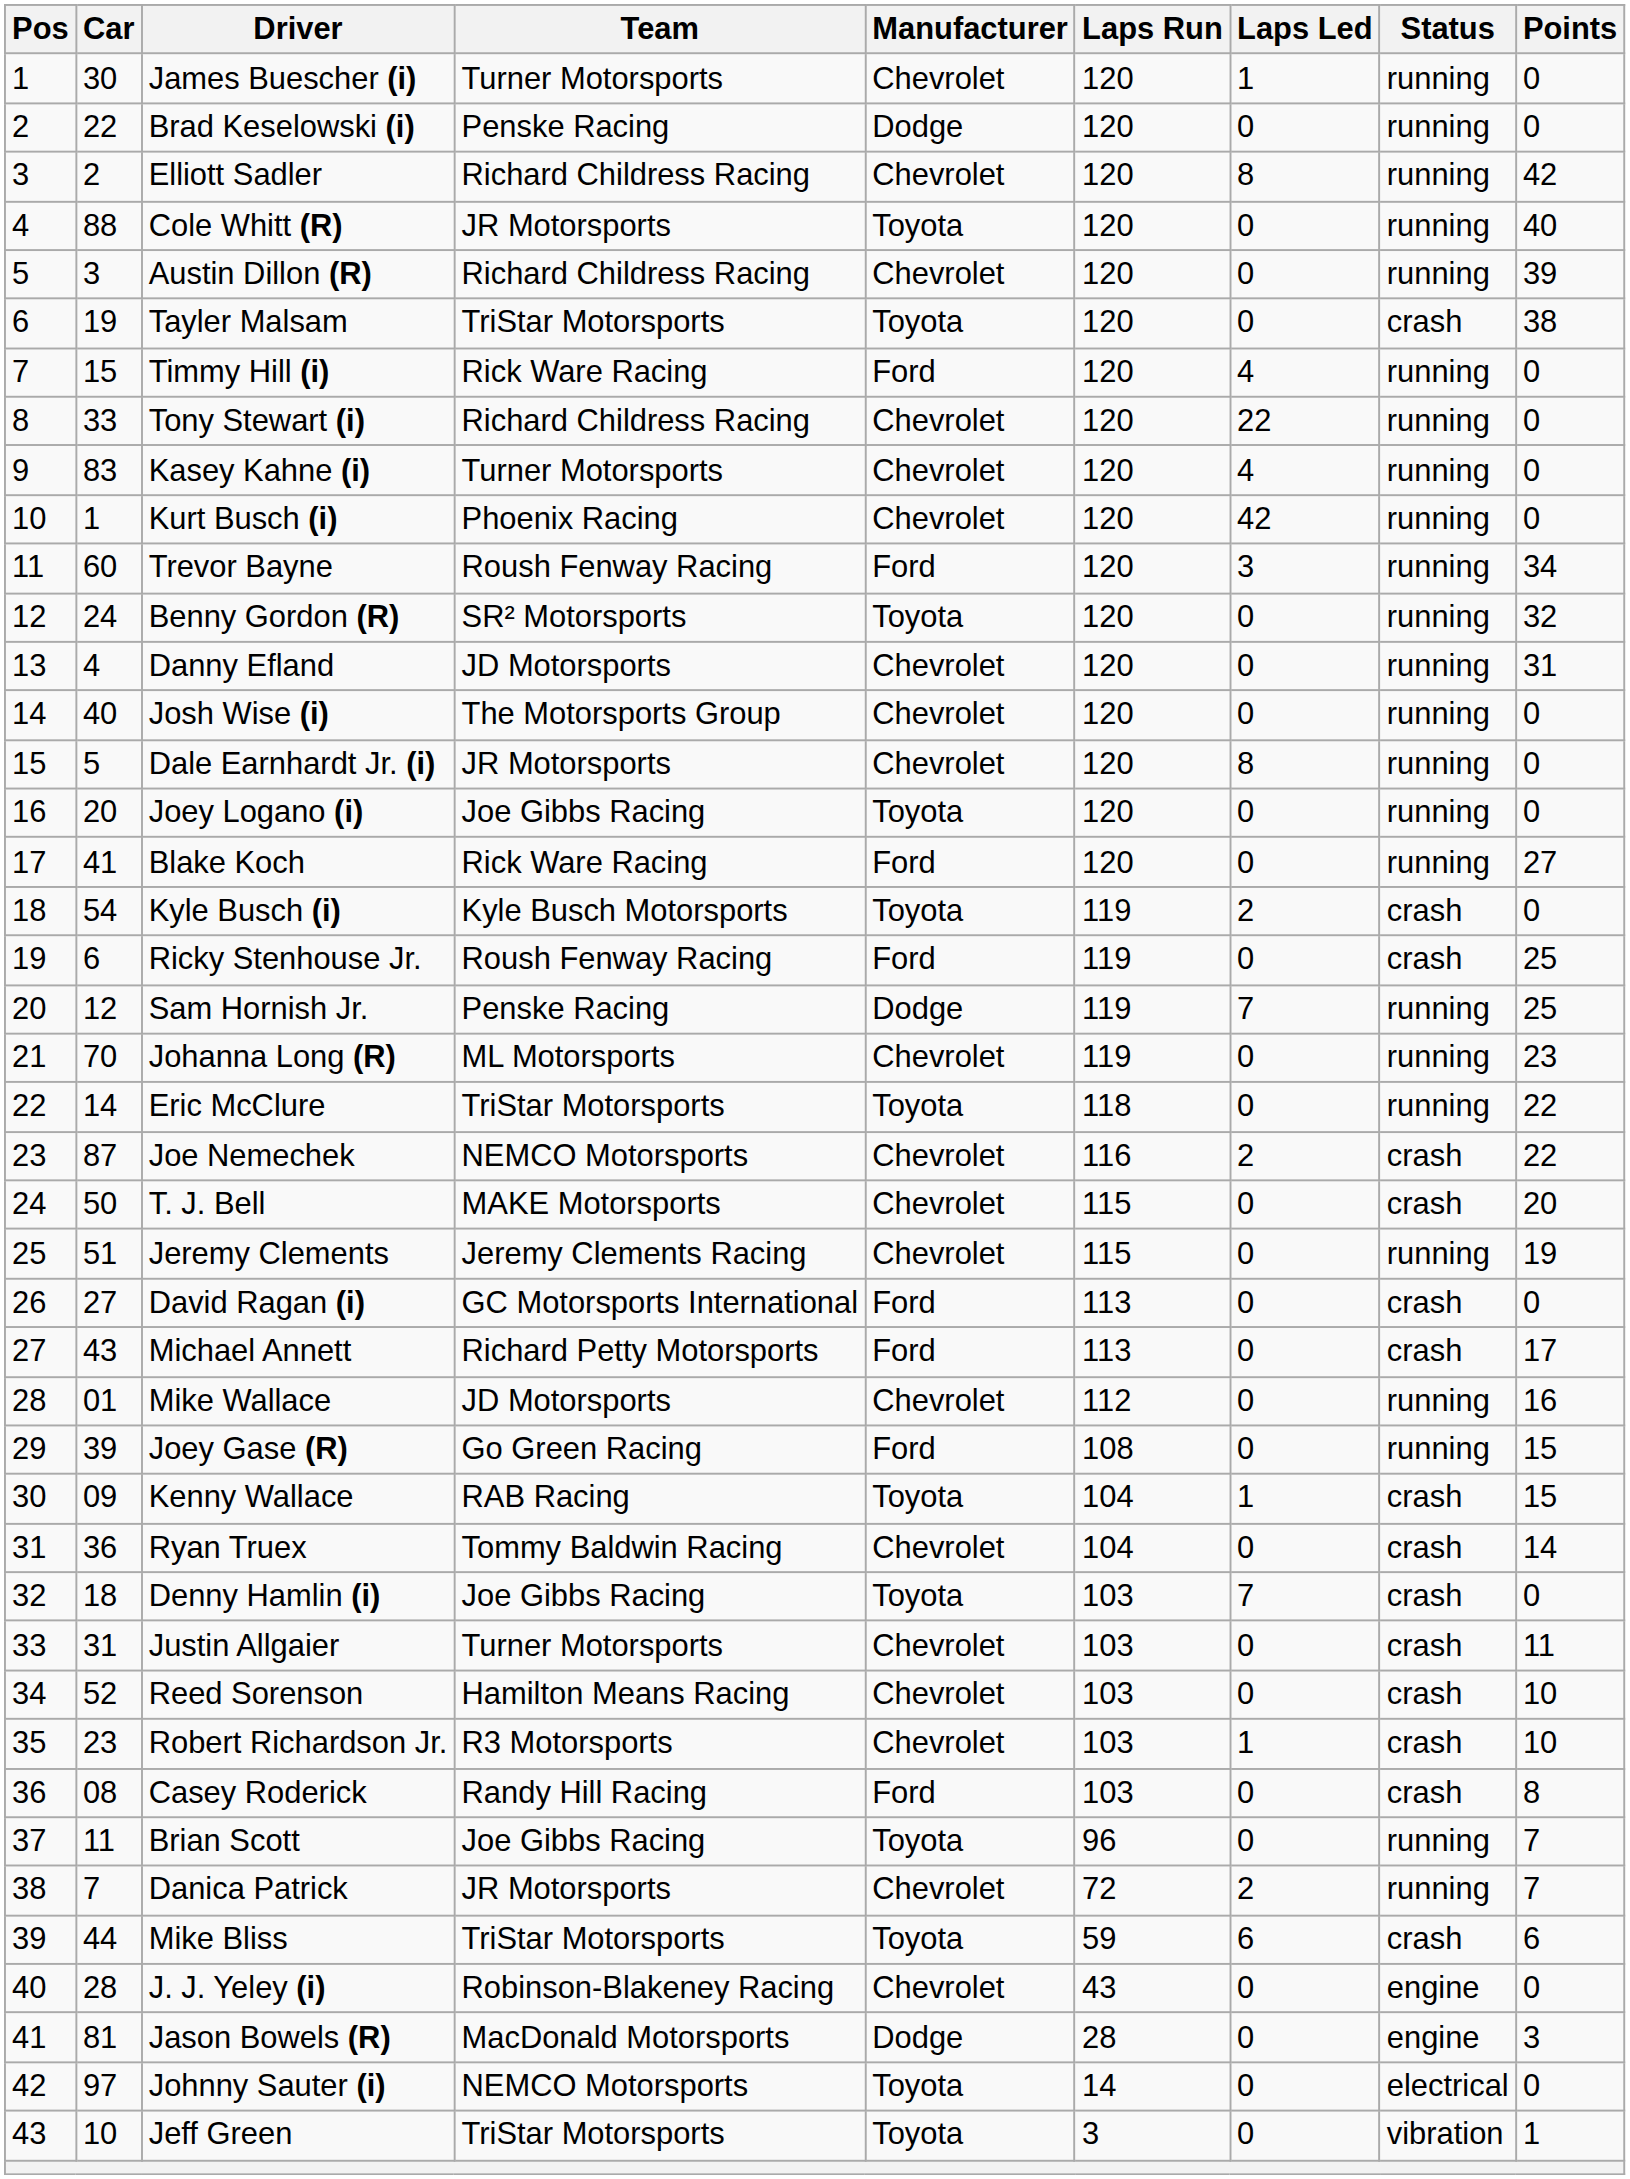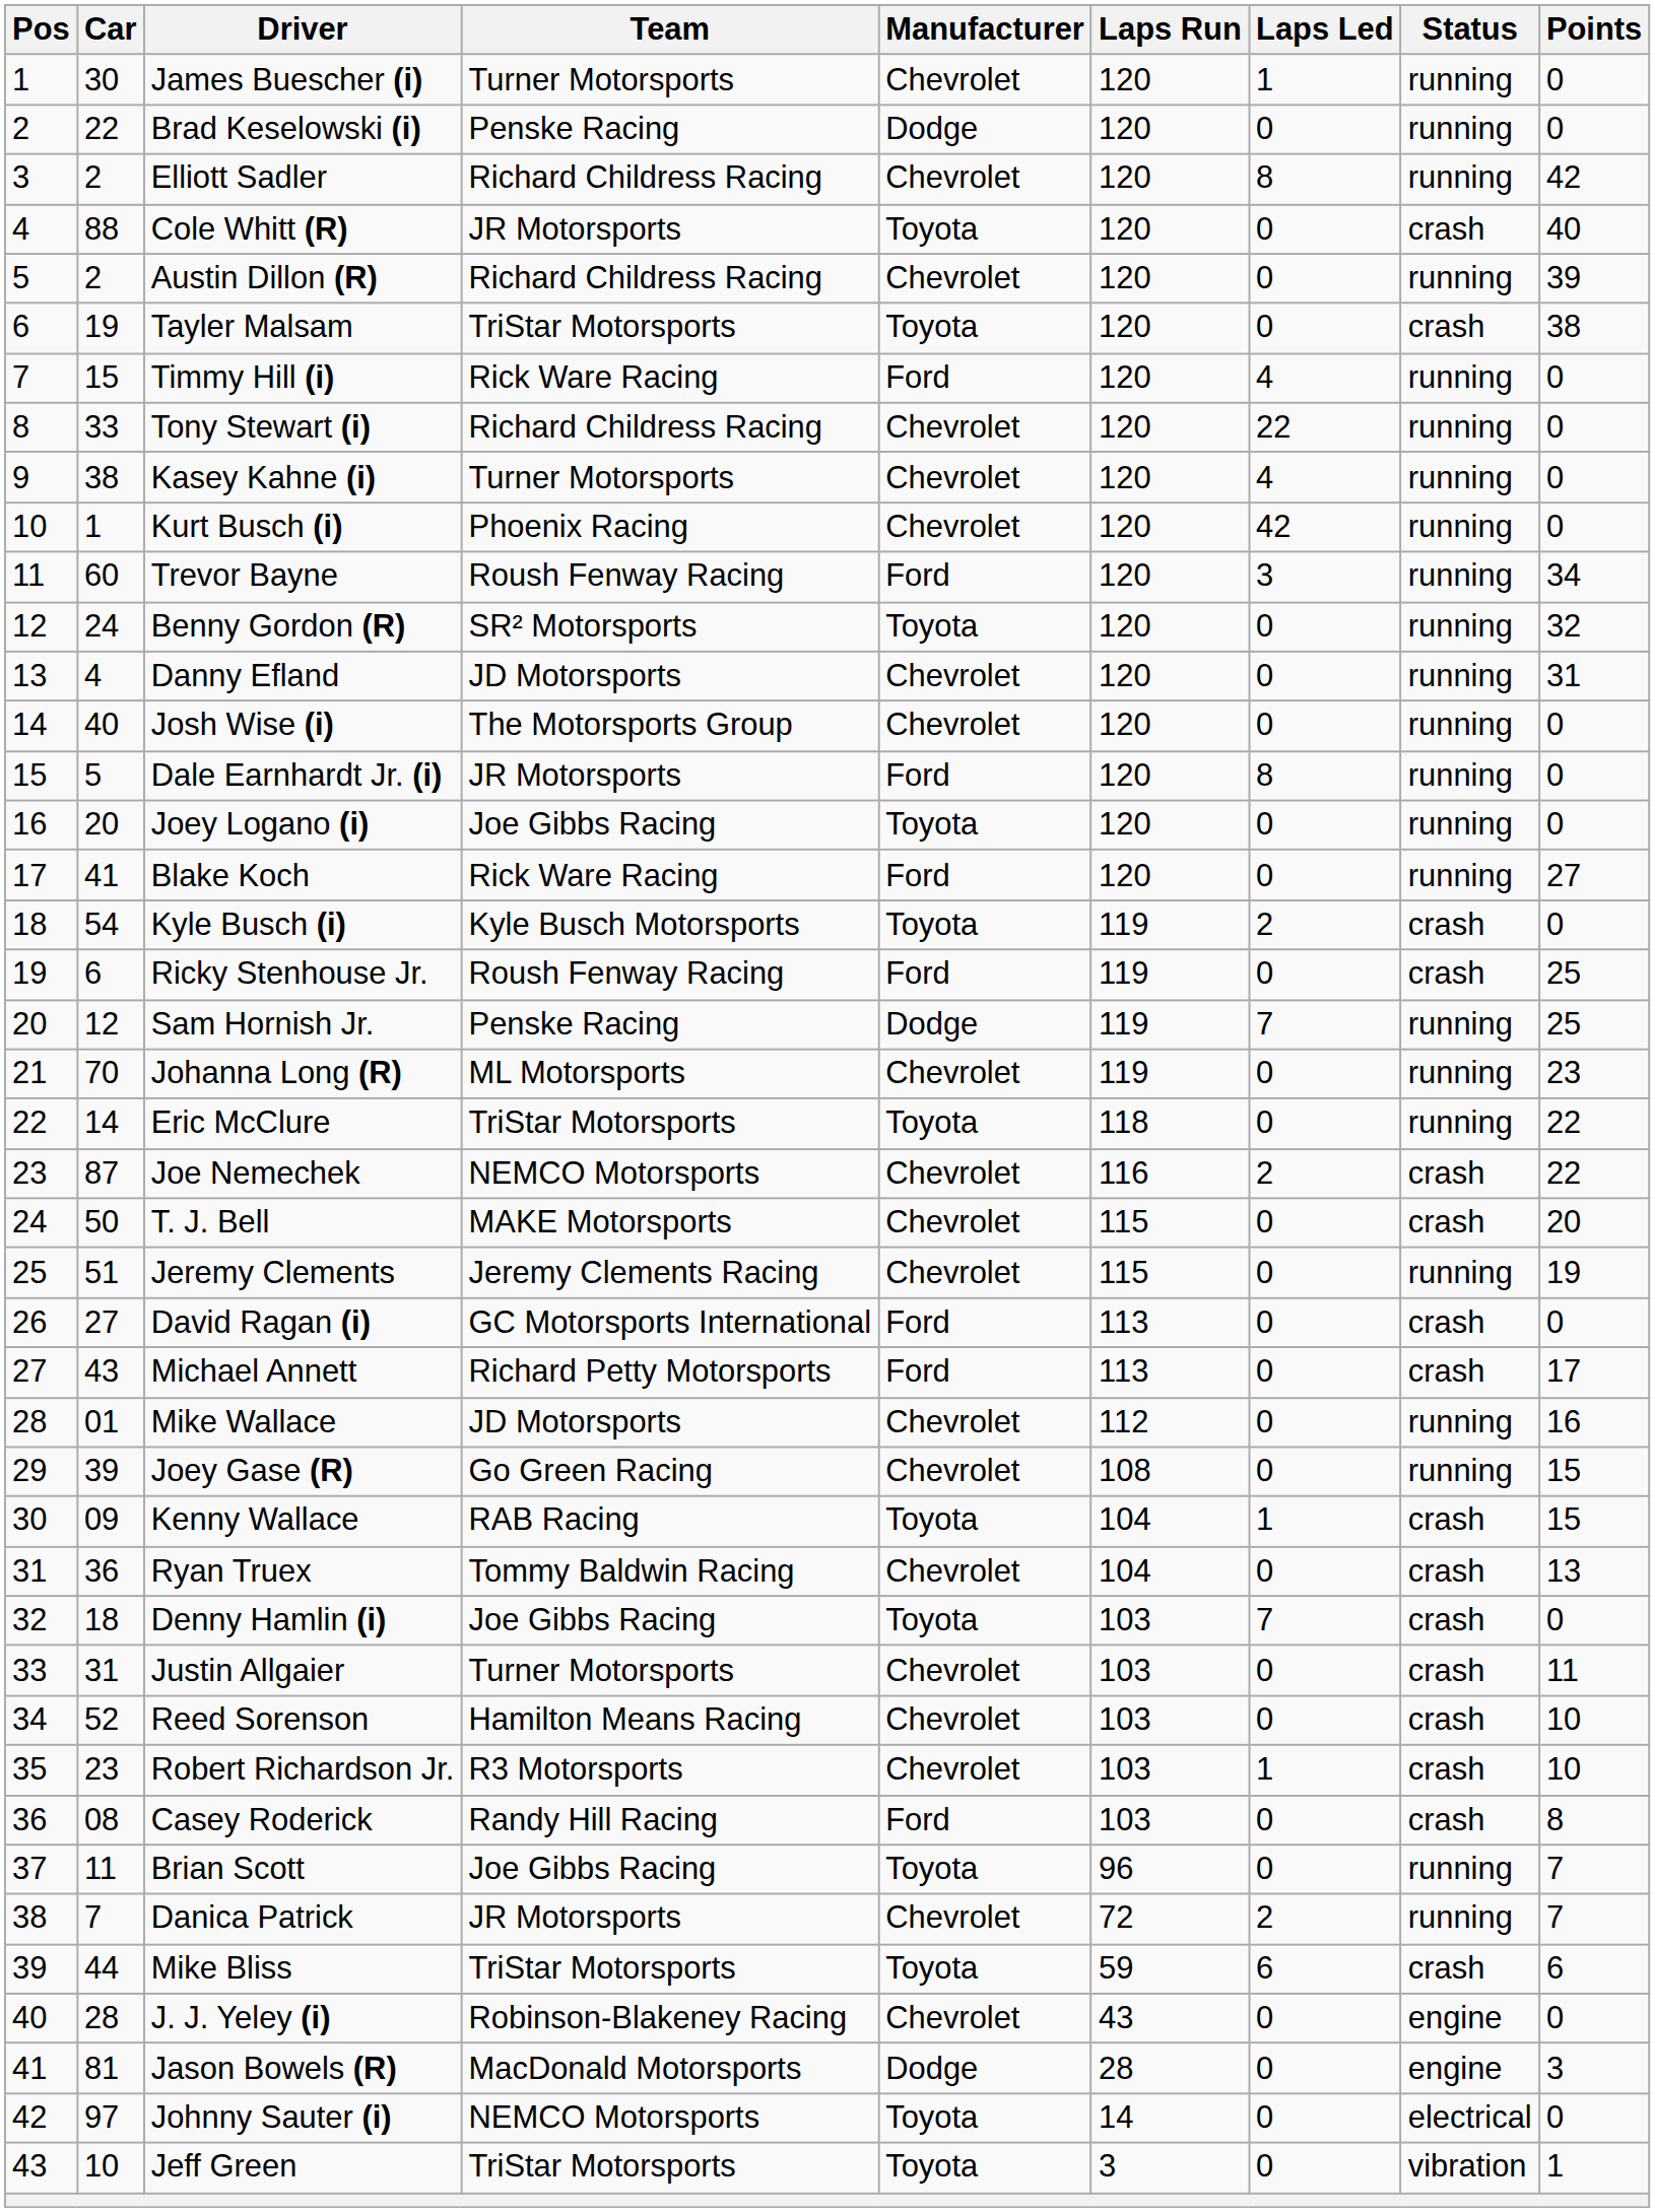Cole Whitt (R) | Status: running -> crash
Austin Dillon (R) | Car: 3 -> 2
Kasey Kahne (i) | Car: 83 -> 38
Dale Earnhardt Jr. (i) | Manufacturer: Chevrolet -> Ford
Joey Gase (R) | Manufacturer: Ford -> Chevrolet
Ryan Truex | Points: 14 -> 13
